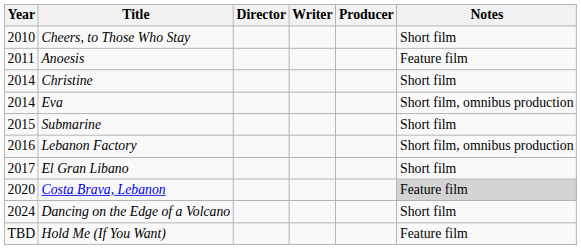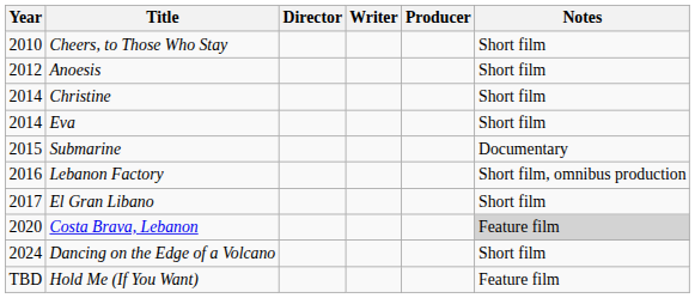Anoesis | Year: 2011 -> 2012
Anoesis | Notes: Feature film -> Short film
Eva | Notes: Short film, omnibus production -> Short film
Submarine | Notes: Short film -> Documentary
